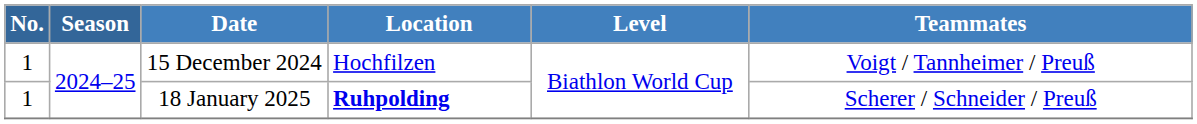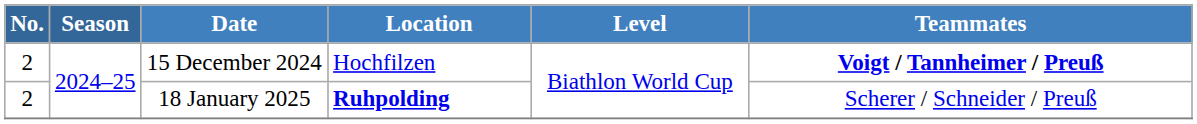15 December 2024 | No.: 1 -> 2
15 December 2024 | Teammates: normal -> bold
18 January 2025 | No.: 1 -> 2
